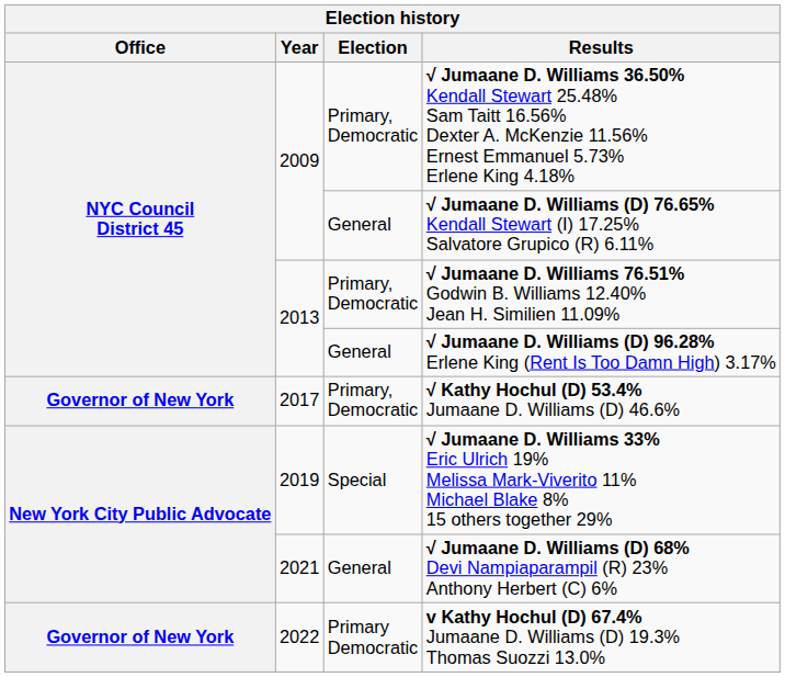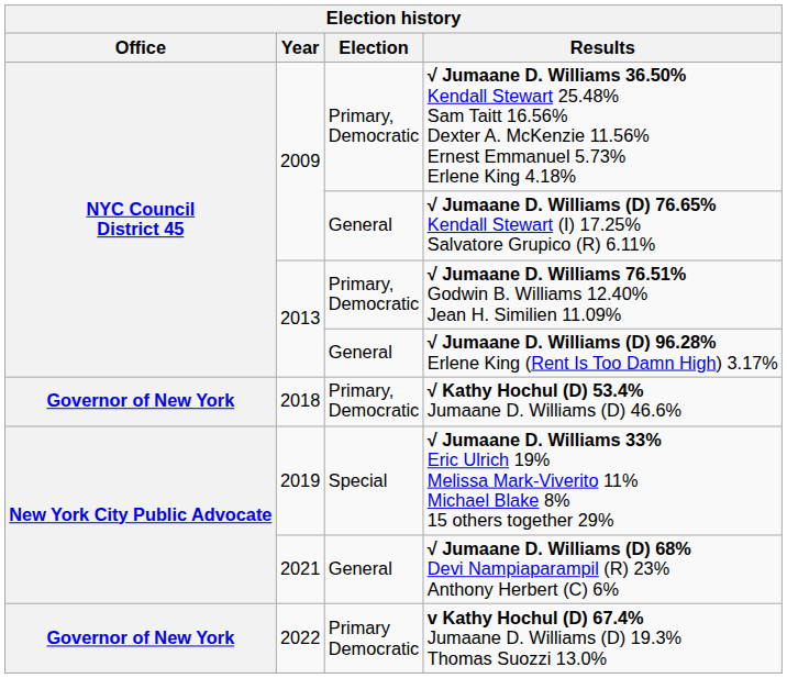√ Kathy Hochul (D) 53.4% Jumaane D. Williams (D) 46.6% | Year: 2017 -> 2018
